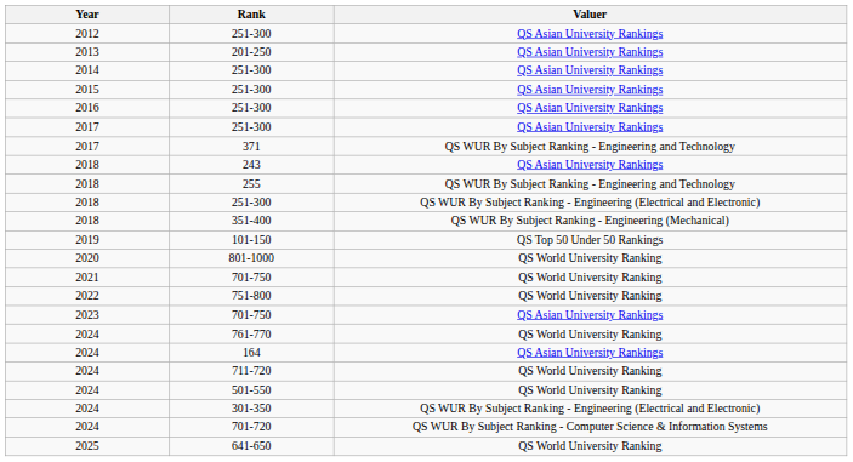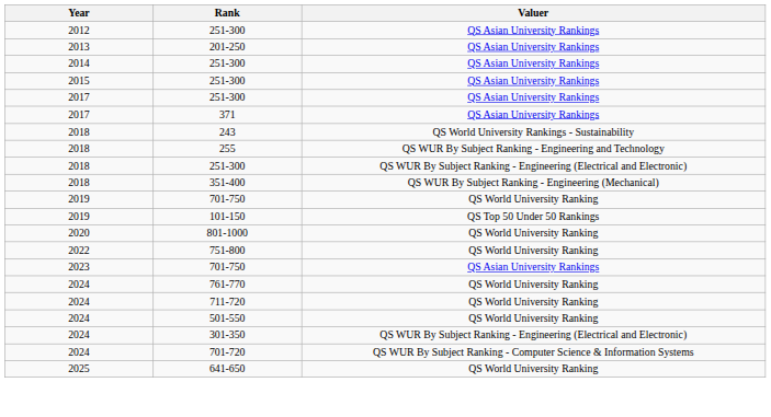- row: 2016 | 251-300 | QS Asian University Rankings
371 | Valuer: QS WUR By Subject Ranking - Engineering and Technology -> QS Asian University Rankings
243 | Valuer: QS Asian University Rankings -> QS World University Rankings - Sustainability
+ row: 2019 | 701-750 | QS World University Ranking
- row: 2021 | 701-750 | QS World University Ranking
- row: 2024 | 164 | QS Asian University Rankings
